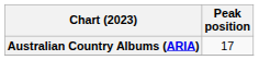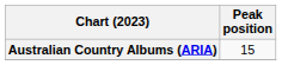Australian Country Albums (ARIA) | Peak position: 17 -> 15
